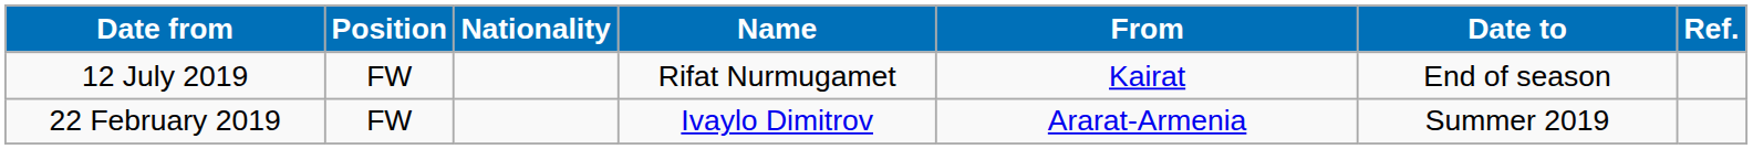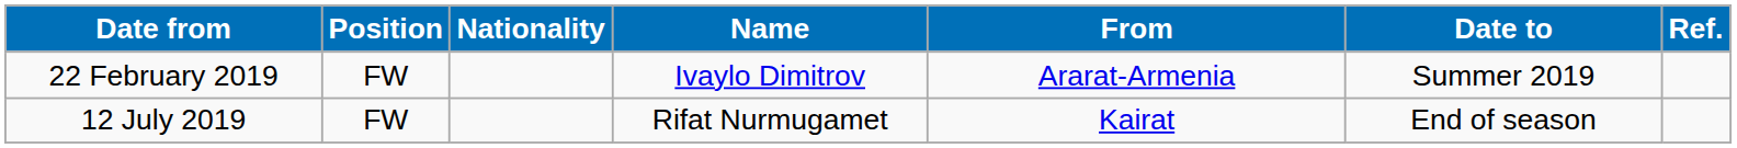rows swapped: 22 February 2019 <-> 12 July 2019
